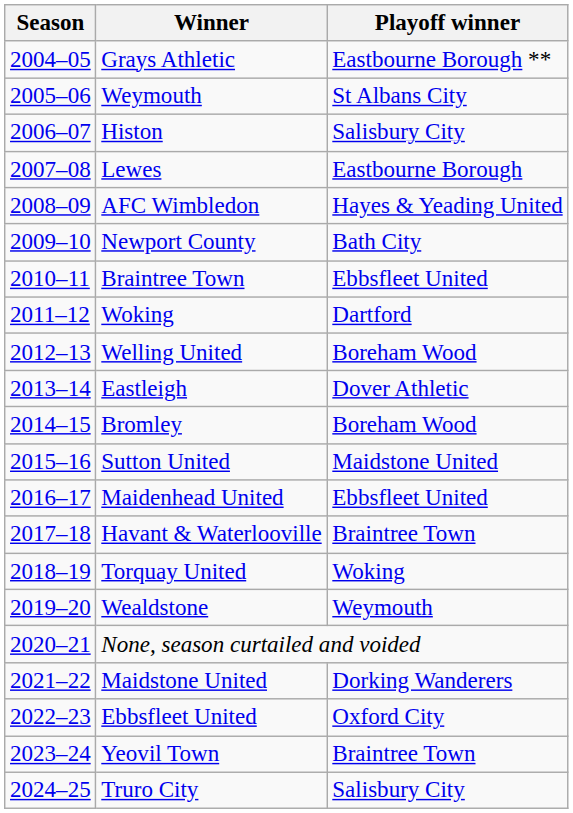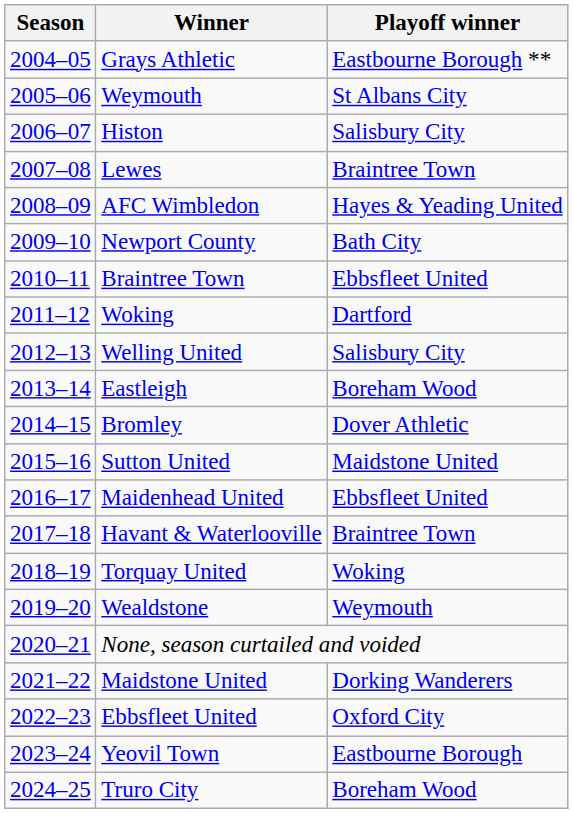Lewes | Playoff winner: Eastbourne Borough -> Braintree Town
Welling United | Playoff winner: Boreham Wood -> Salisbury City
Eastleigh | Playoff winner: Dover Athletic -> Boreham Wood
Bromley | Playoff winner: Boreham Wood -> Dover Athletic
Yeovil Town | Playoff winner: Braintree Town -> Eastbourne Borough
Truro City | Playoff winner: Salisbury City -> Boreham Wood
